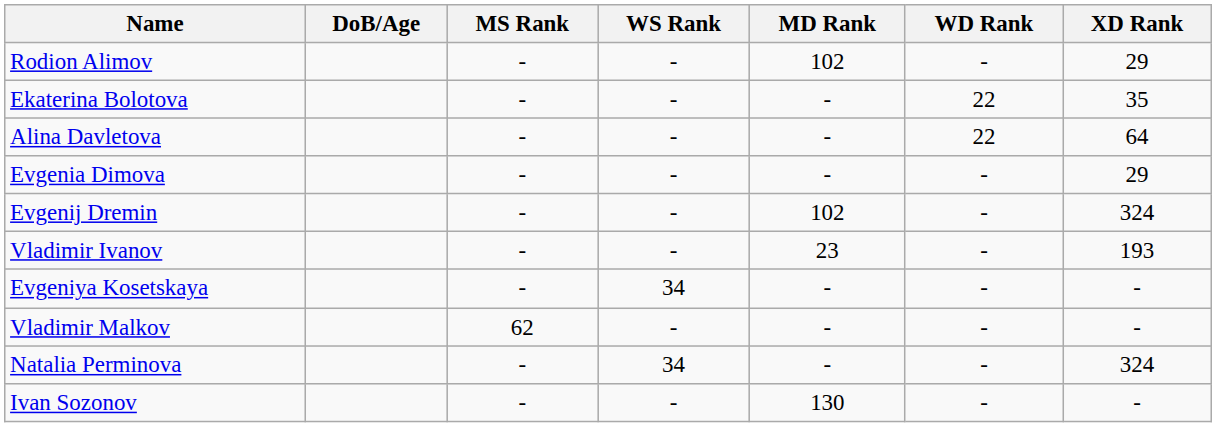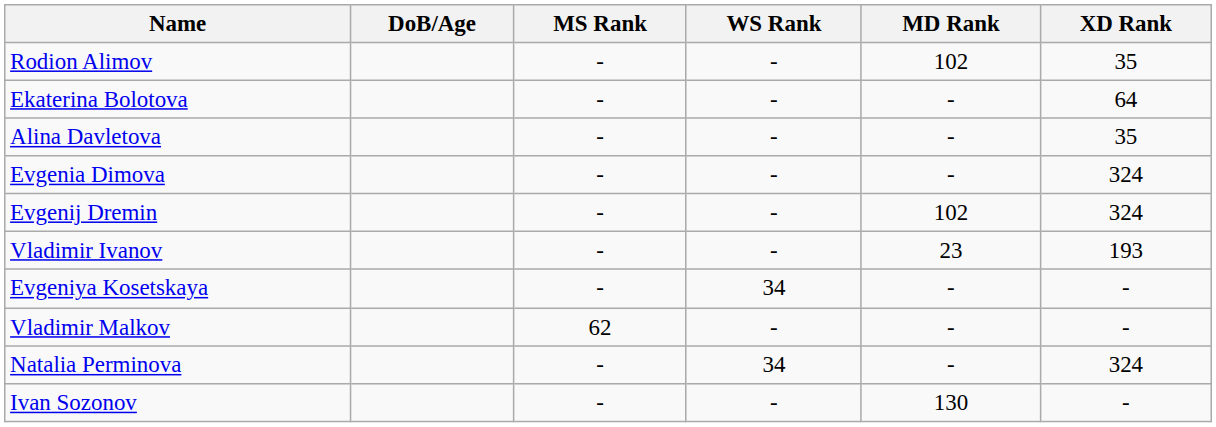- column: WD Rank | - | 22 | 22 | - | - | - | - | - | - | -
Rodion Alimov | XD Rank: 29 -> 35
Ekaterina Bolotova | XD Rank: 35 -> 64
Alina Davletova | XD Rank: 64 -> 35
Evgenia Dimova | XD Rank: 29 -> 324
